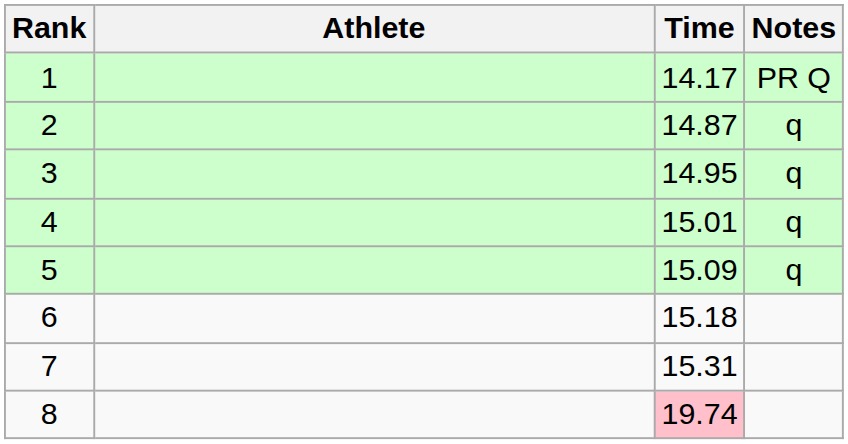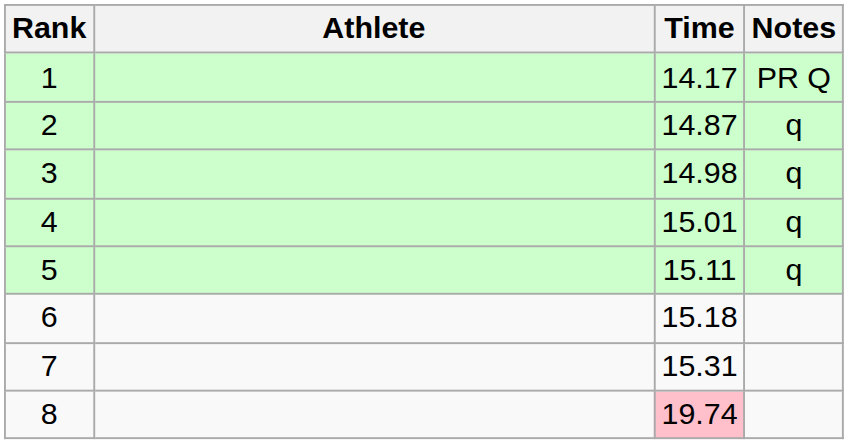3 | Time: 14.95 -> 14.98
5 | Time: 15.09 -> 15.11
